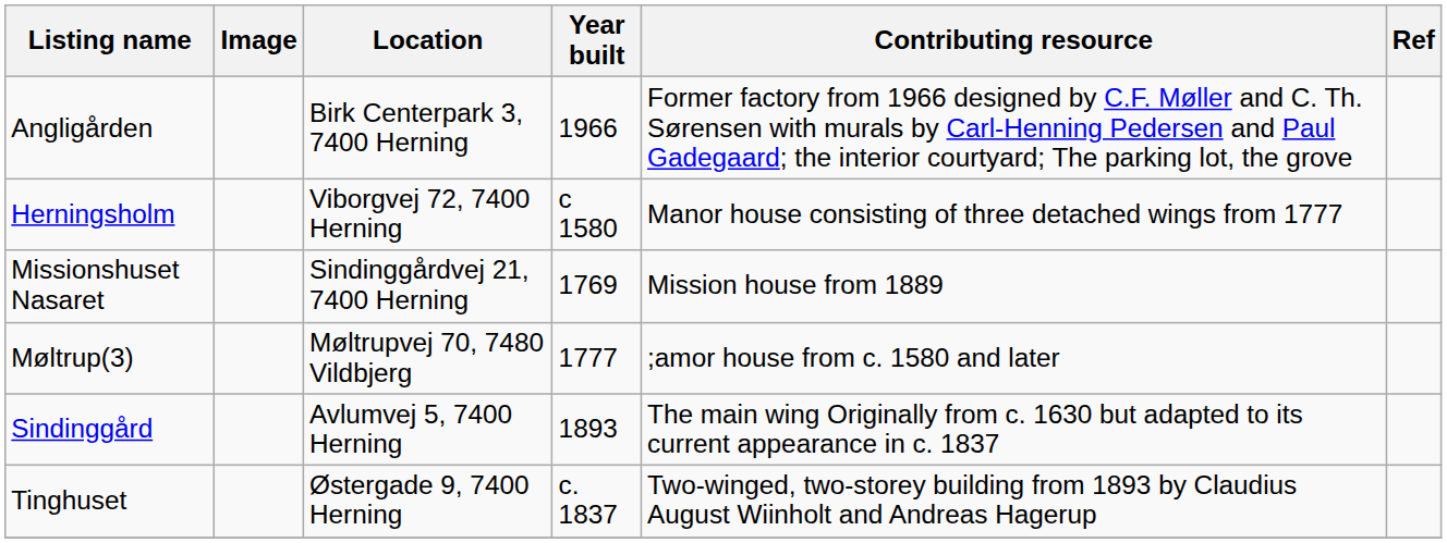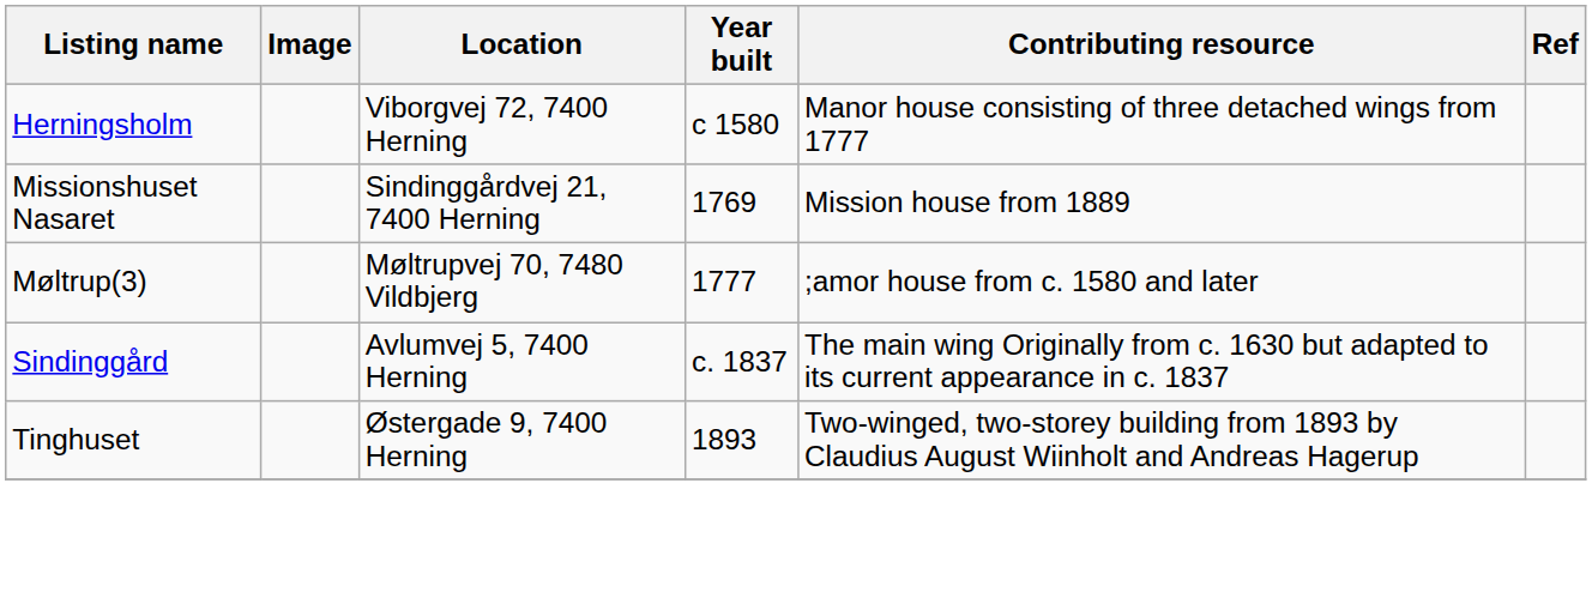- row: Angligården | Birk Centerpark 3, 7400 Herning | 1966 | Former factory from 1966 designed by C.F. Møller and C. Th. Sørensen with murals by Carl-Henning Pedersen and Paul Gadegaard; the interior courtyard; The parking lot, the grove
Sindinggård | Year built: 1893 -> c. 1837
Tinghuset | Year built: c. 1837 -> 1893
